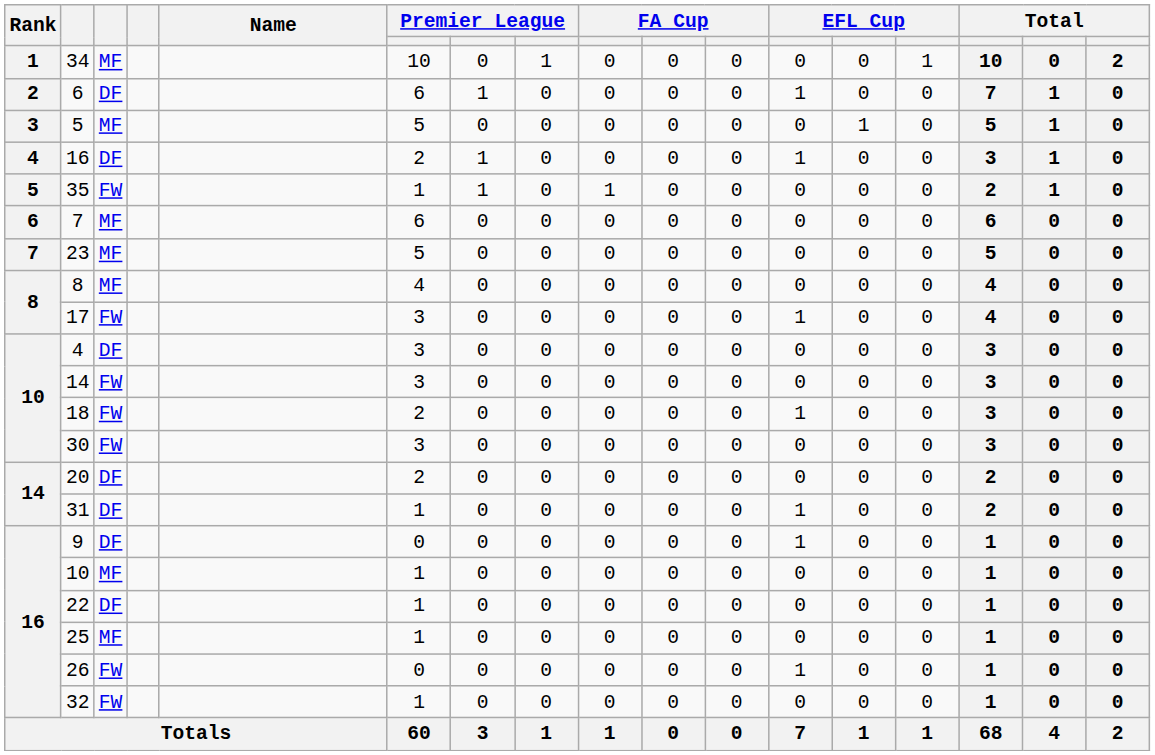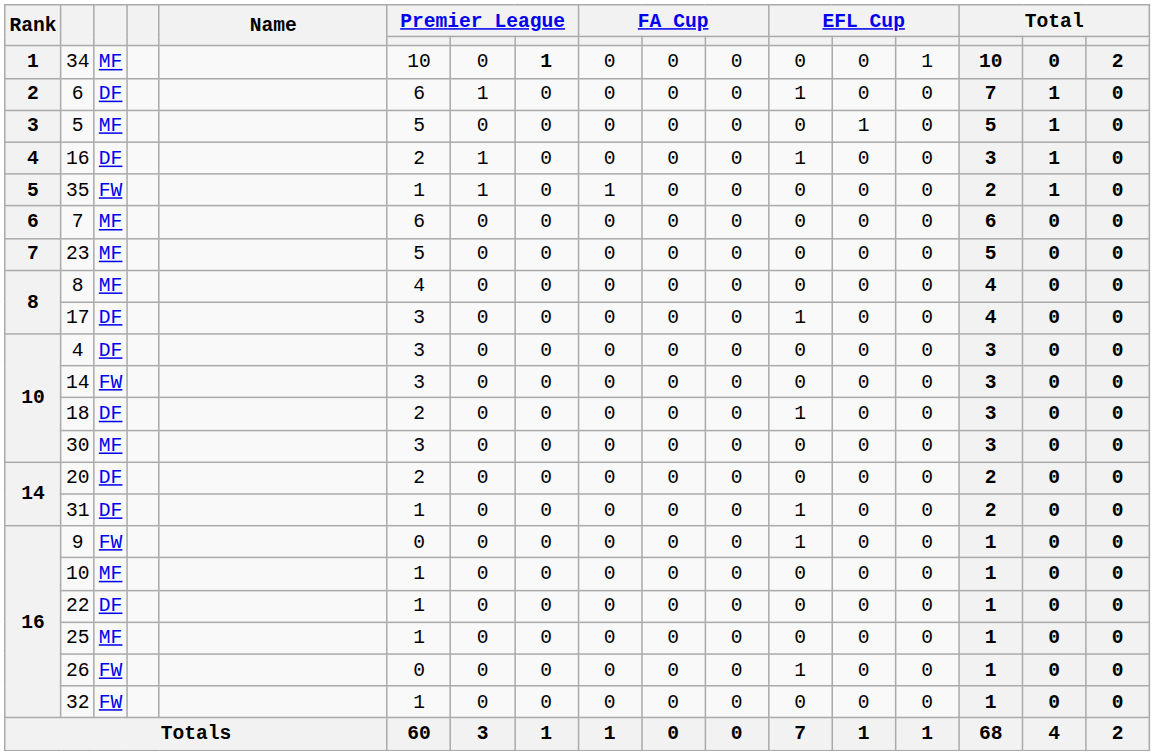34 | column 8: normal -> bold
17 | column 3: FW -> DF
18 | column 3: FW -> DF
30 | column 3: FW -> MF
9 | column 3: DF -> FW
